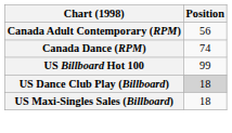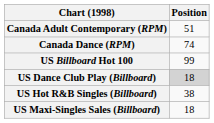Canada Adult Contemporary (RPM) | Position: 56 -> 51
+ row: US Hot R&B Singles (Billboard) | 38
